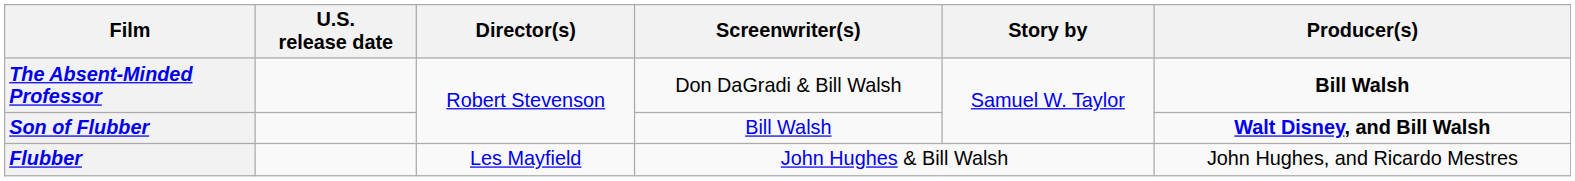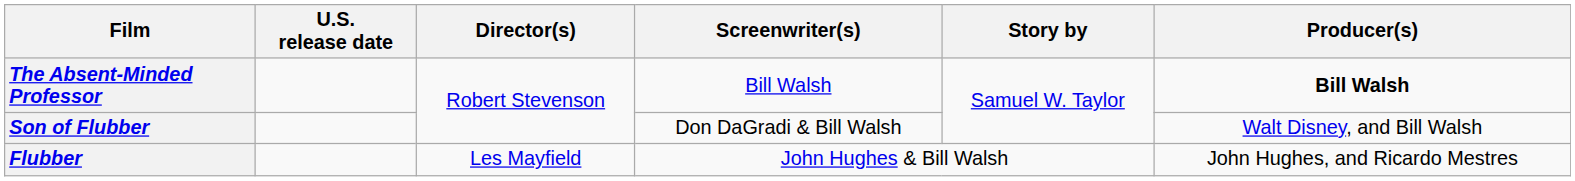The Absent-Minded Professor | Screenwriter(s): Don DaGradi & Bill Walsh -> Bill Walsh
Son of Flubber | Screenwriter(s): Bill Walsh -> Don DaGradi & Bill Walsh
Son of Flubber | Producer(s): bold -> normal
